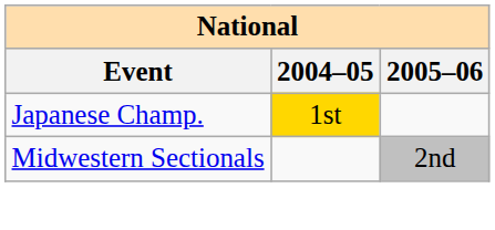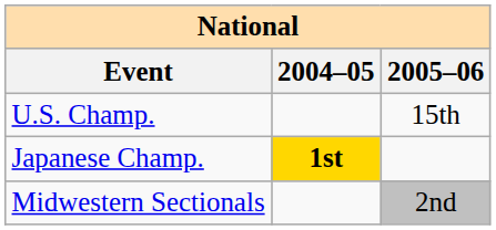+ row: U.S. Champ. | 15th
Japanese Champ. | 2004–05: normal -> bold
